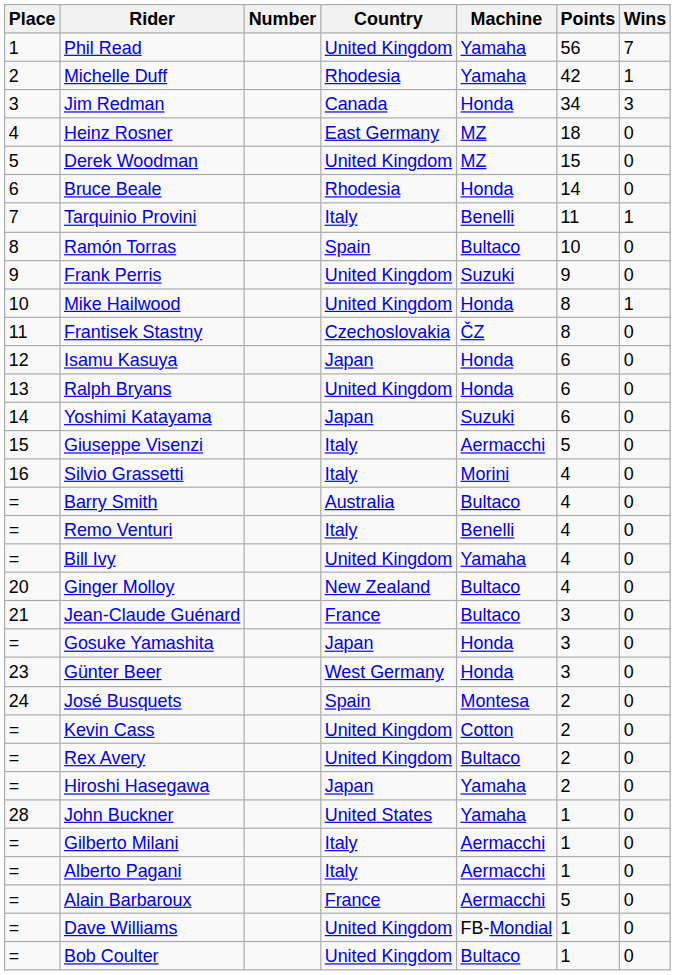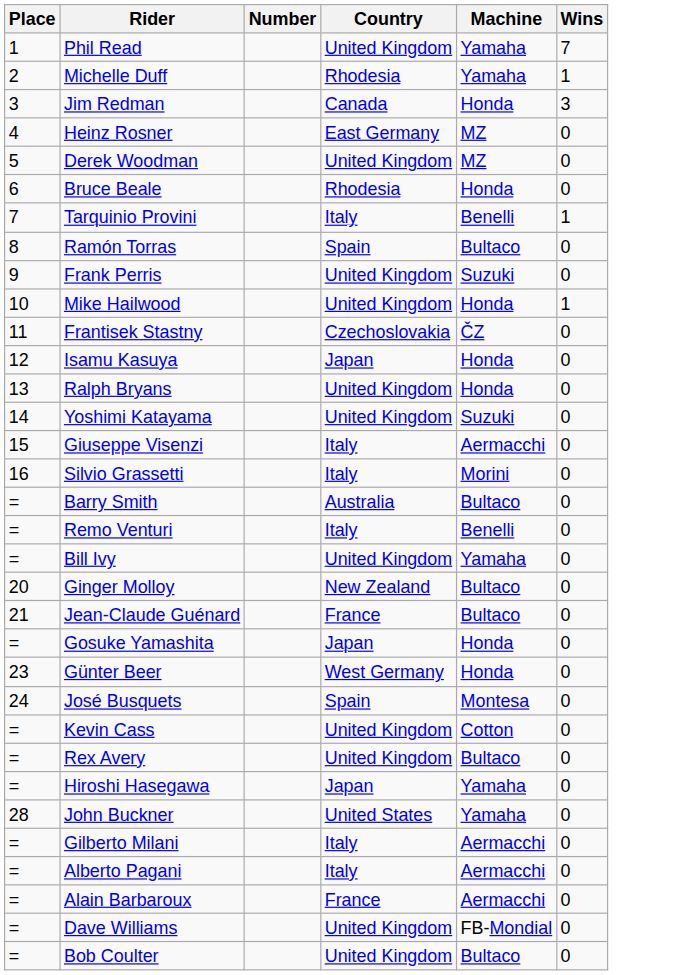- column: Points | 56 | 42 | 34 | 18 | 15 | 14 | 11 | 10 | 9 | 8 | 8 | 6 | 6 | 6 | 5 | 4 | 4 | 4 | 4 | 4 | 3 | 3 | 3 | 2 | 2 | 2 | 2 | 1 | 1 | 1 | 5 | 1 | 1
Yoshimi Katayama | Country: Japan -> United Kingdom
